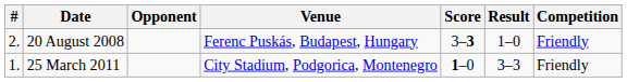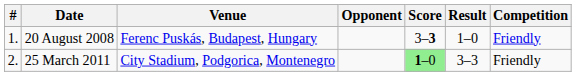columns swapped: Venue <-> Opponent
20 August 2008 | #: 2. -> 1.
25 March 2011 | #: 1. -> 2.
25 March 2011 | Score: no background -> lightgreen background
